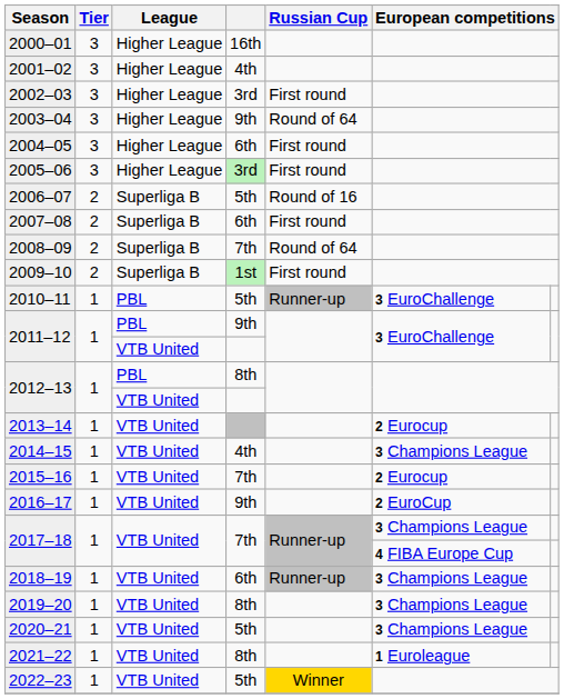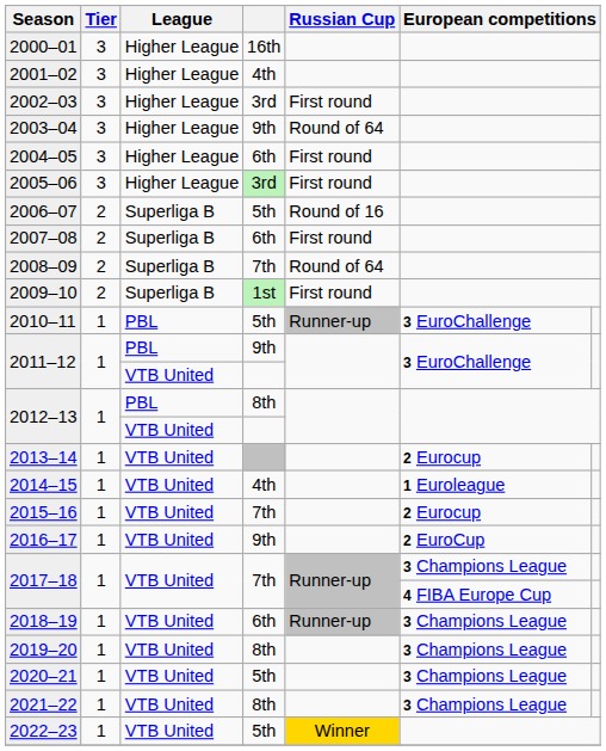2014–15 | column 6: 3 Champions League -> 1 Euroleague
2021–22 | column 6: 1 Euroleague -> 3 Champions League
